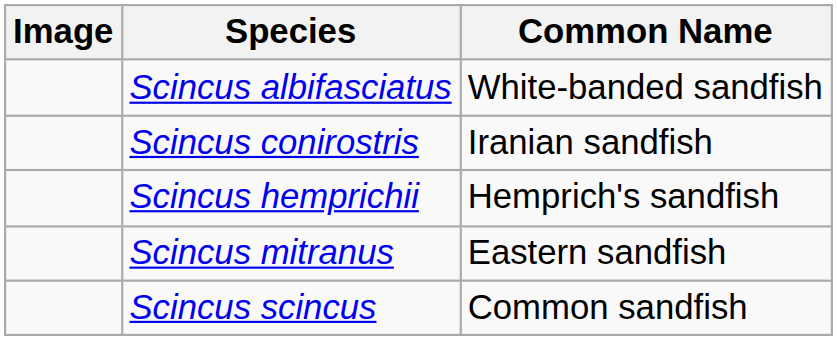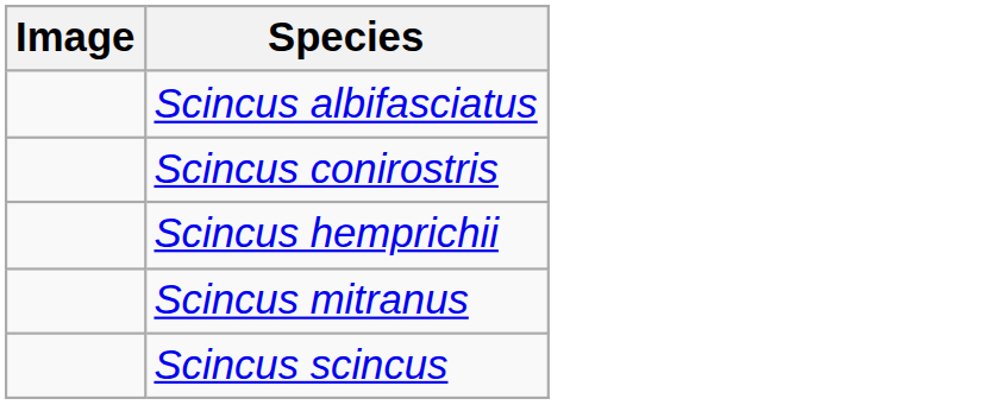- column: Common Name | White-banded sandfish | Iranian sandfish | Hemprich's sandfish | Eastern sandfish | Common sandfish
